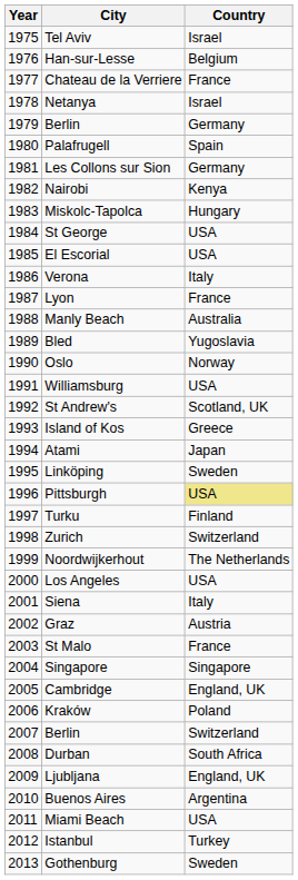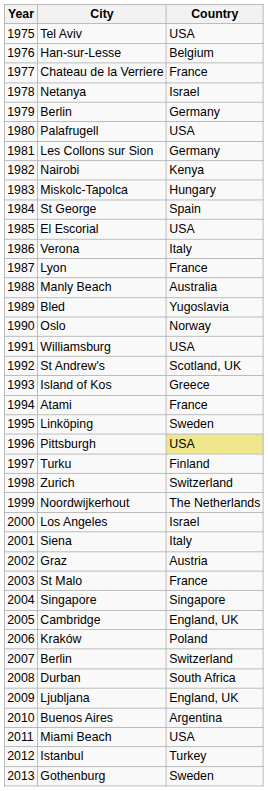Tel Aviv | Country: Israel -> USA
Palafrugell | Country: Spain -> USA
St George | Country: USA -> Spain
Atami | Country: Japan -> France
Los Angeles | Country: USA -> Israel
